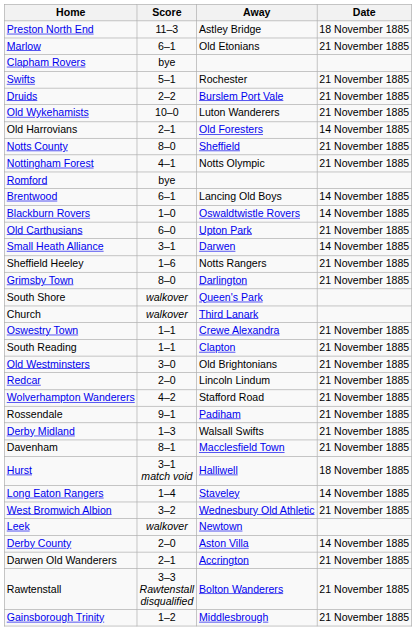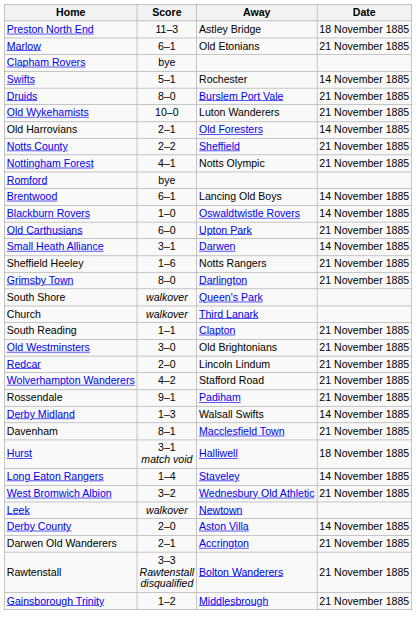Swifts | Date: 21 November 1885 -> 14 November 1885
Druids | Score: 2–2 -> 8–0
Notts County | Score: 8–0 -> 2–2
- row: Oswestry Town | 1–1 | Crewe Alexandra | 21 November 1885
Derby Midland | Date: 21 November 1885 -> 14 November 1885
